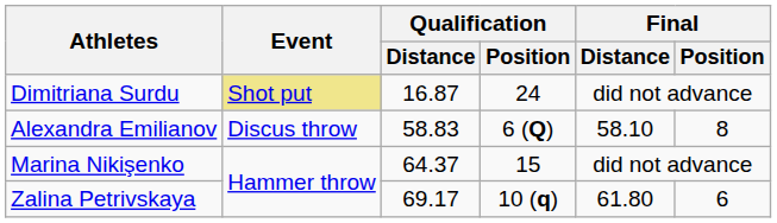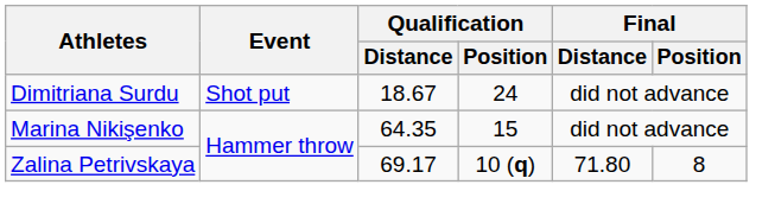Dimitriana Surdu | Event: khaki background -> no background
Dimitriana Surdu | Qualification / Distance: 16.87 -> 18.67
- row: Alexandra Emilianov | Discus throw | 58.83 | 6 (Q) | 58.10 | 8
Marina Nikişenko | Qualification / Distance: 64.37 -> 64.35
Zalina Petrivskaya | Final / Distance: 61.80 -> 71.80
Zalina Petrivskaya | Final / Position: 6 -> 8
